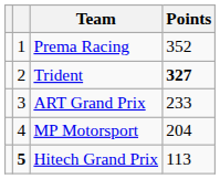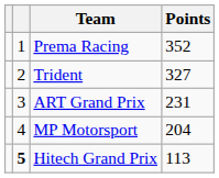Trident | Points: bold -> normal
ART Grand Prix | Points: 233 -> 231
